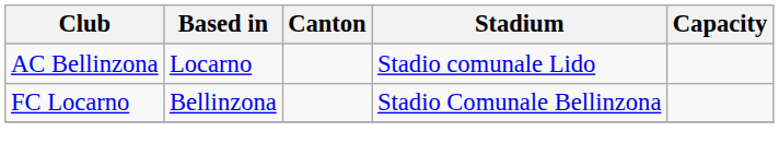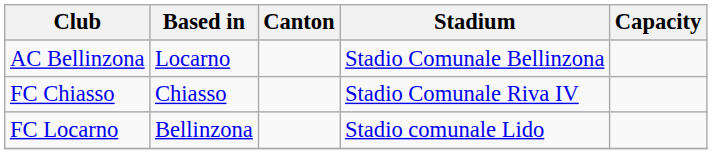AC Bellinzona | Stadium: Stadio comunale Lido -> Stadio Comunale Bellinzona
+ row: FC Chiasso | Chiasso | Stadio Comunale Riva IV
FC Locarno | Stadium: Stadio Comunale Bellinzona -> Stadio comunale Lido
